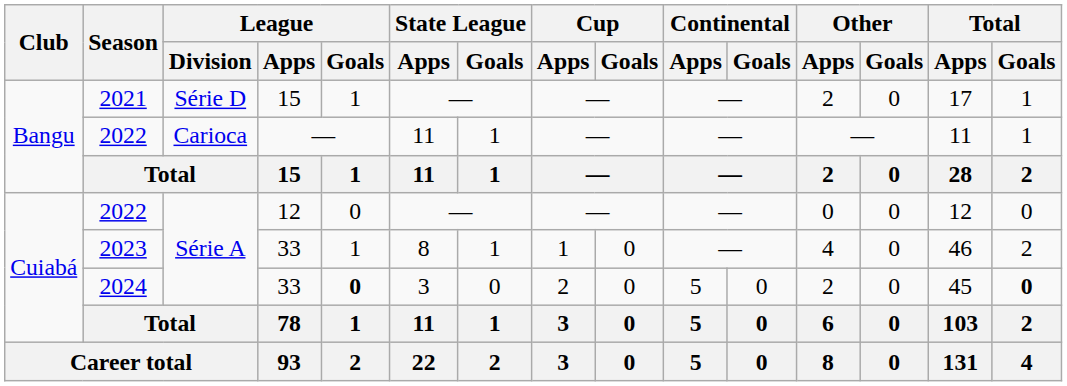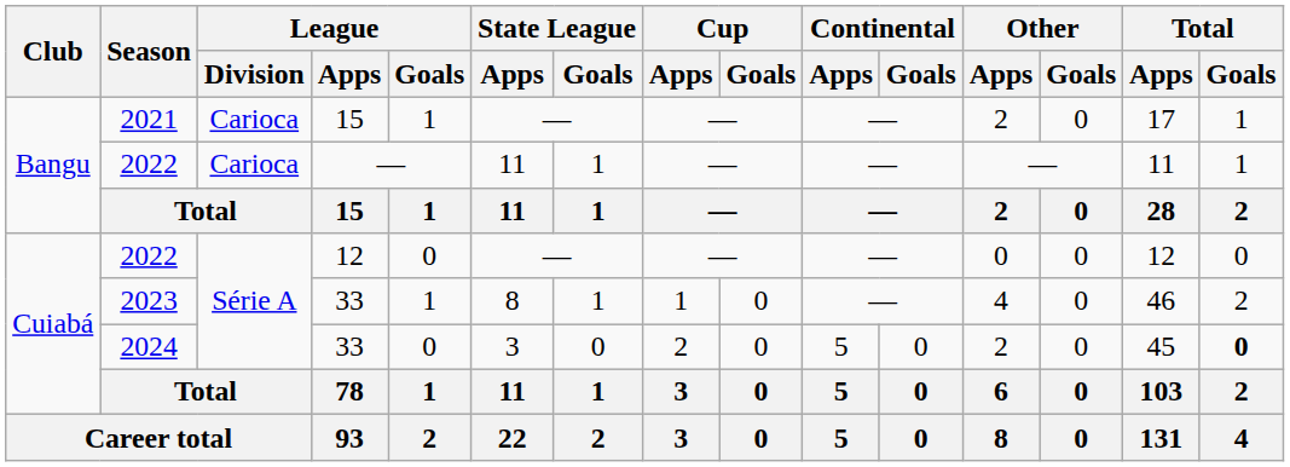2021 | League / Division: Série D -> Carioca
2024 | League / Goals: bold -> normal
